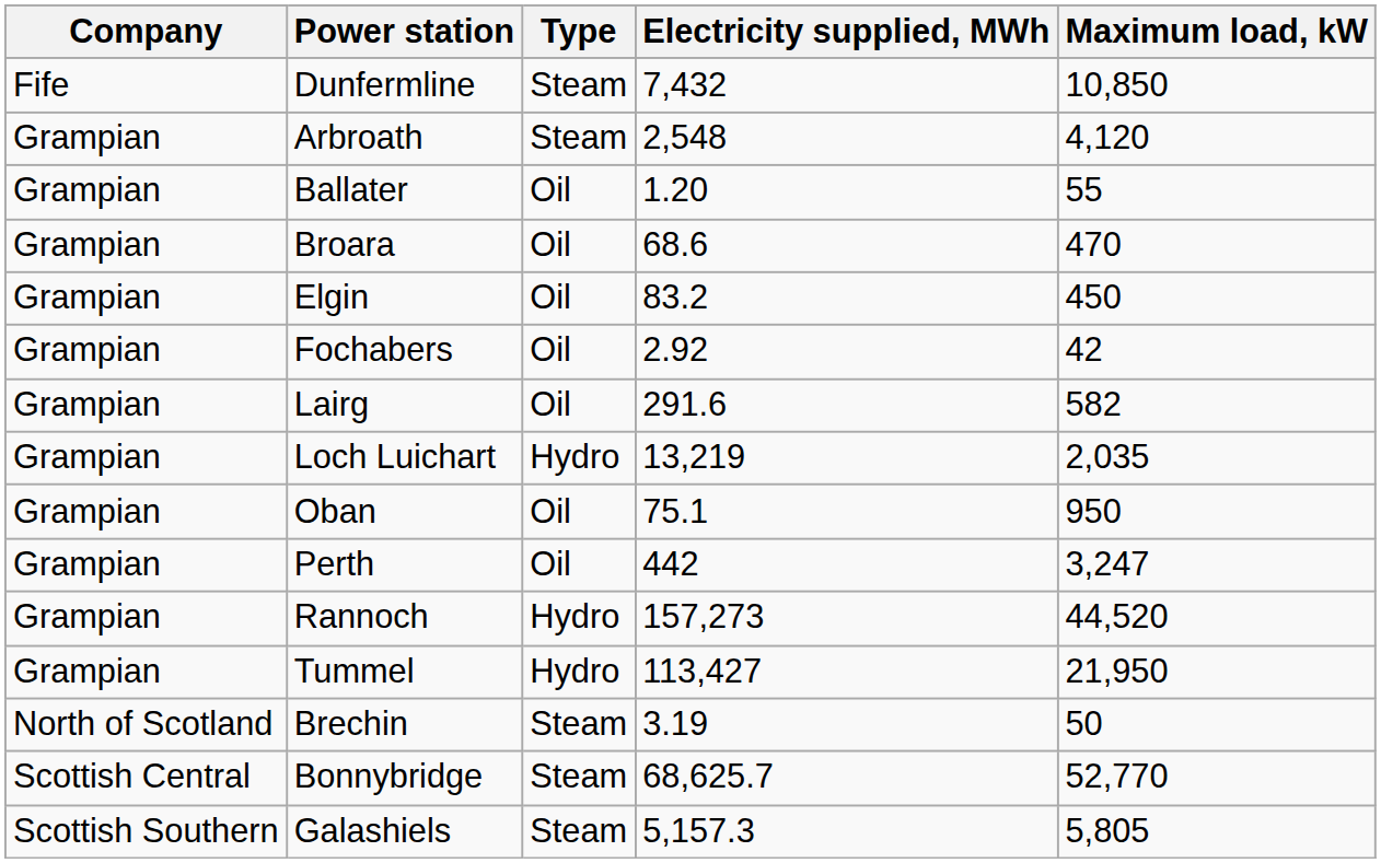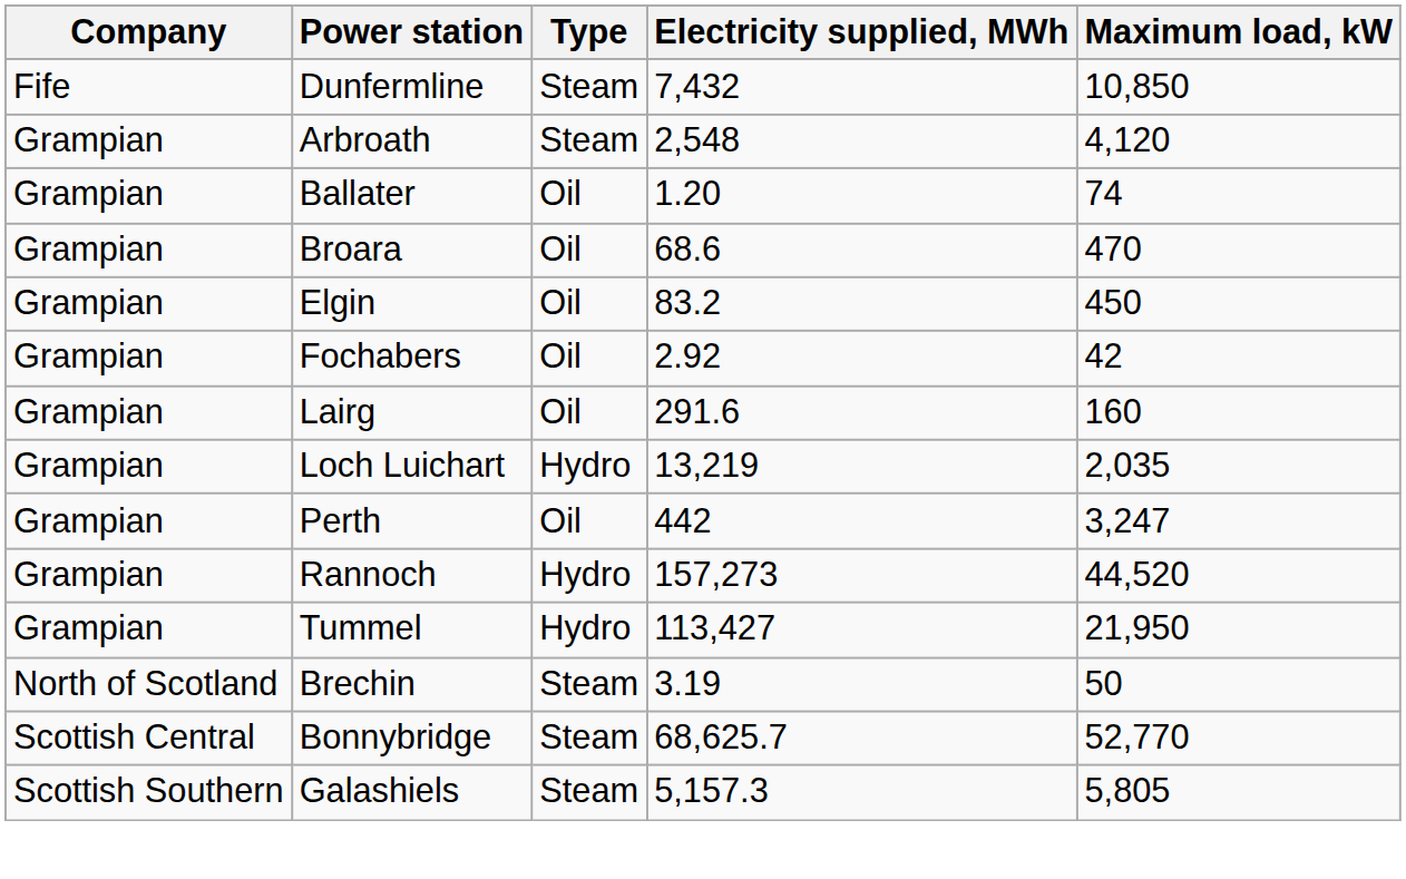Ballater | Maximum load, kW: 55 -> 74
Lairg | Maximum load, kW: 582 -> 160
- row: Grampian | Oban | Oil | 75.1 | 950
